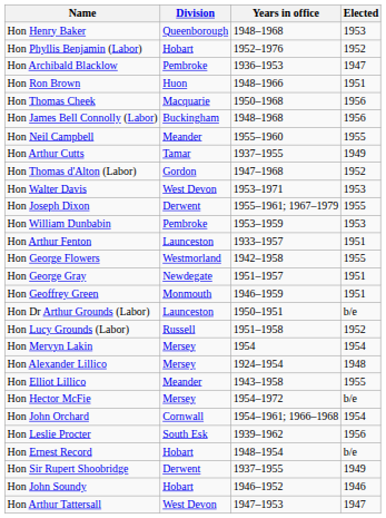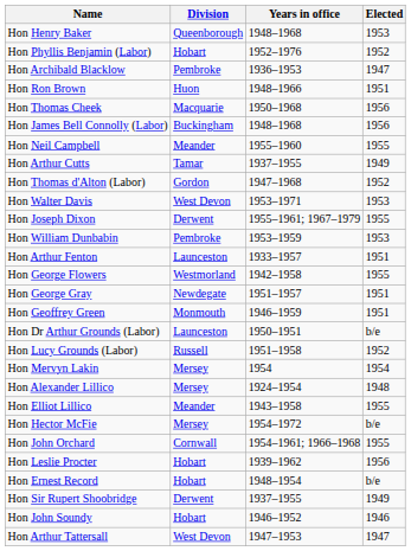Hon John Orchard | Elected: 1954 -> 1955
Hon Leslie Procter | Division: South Esk -> Hobart
